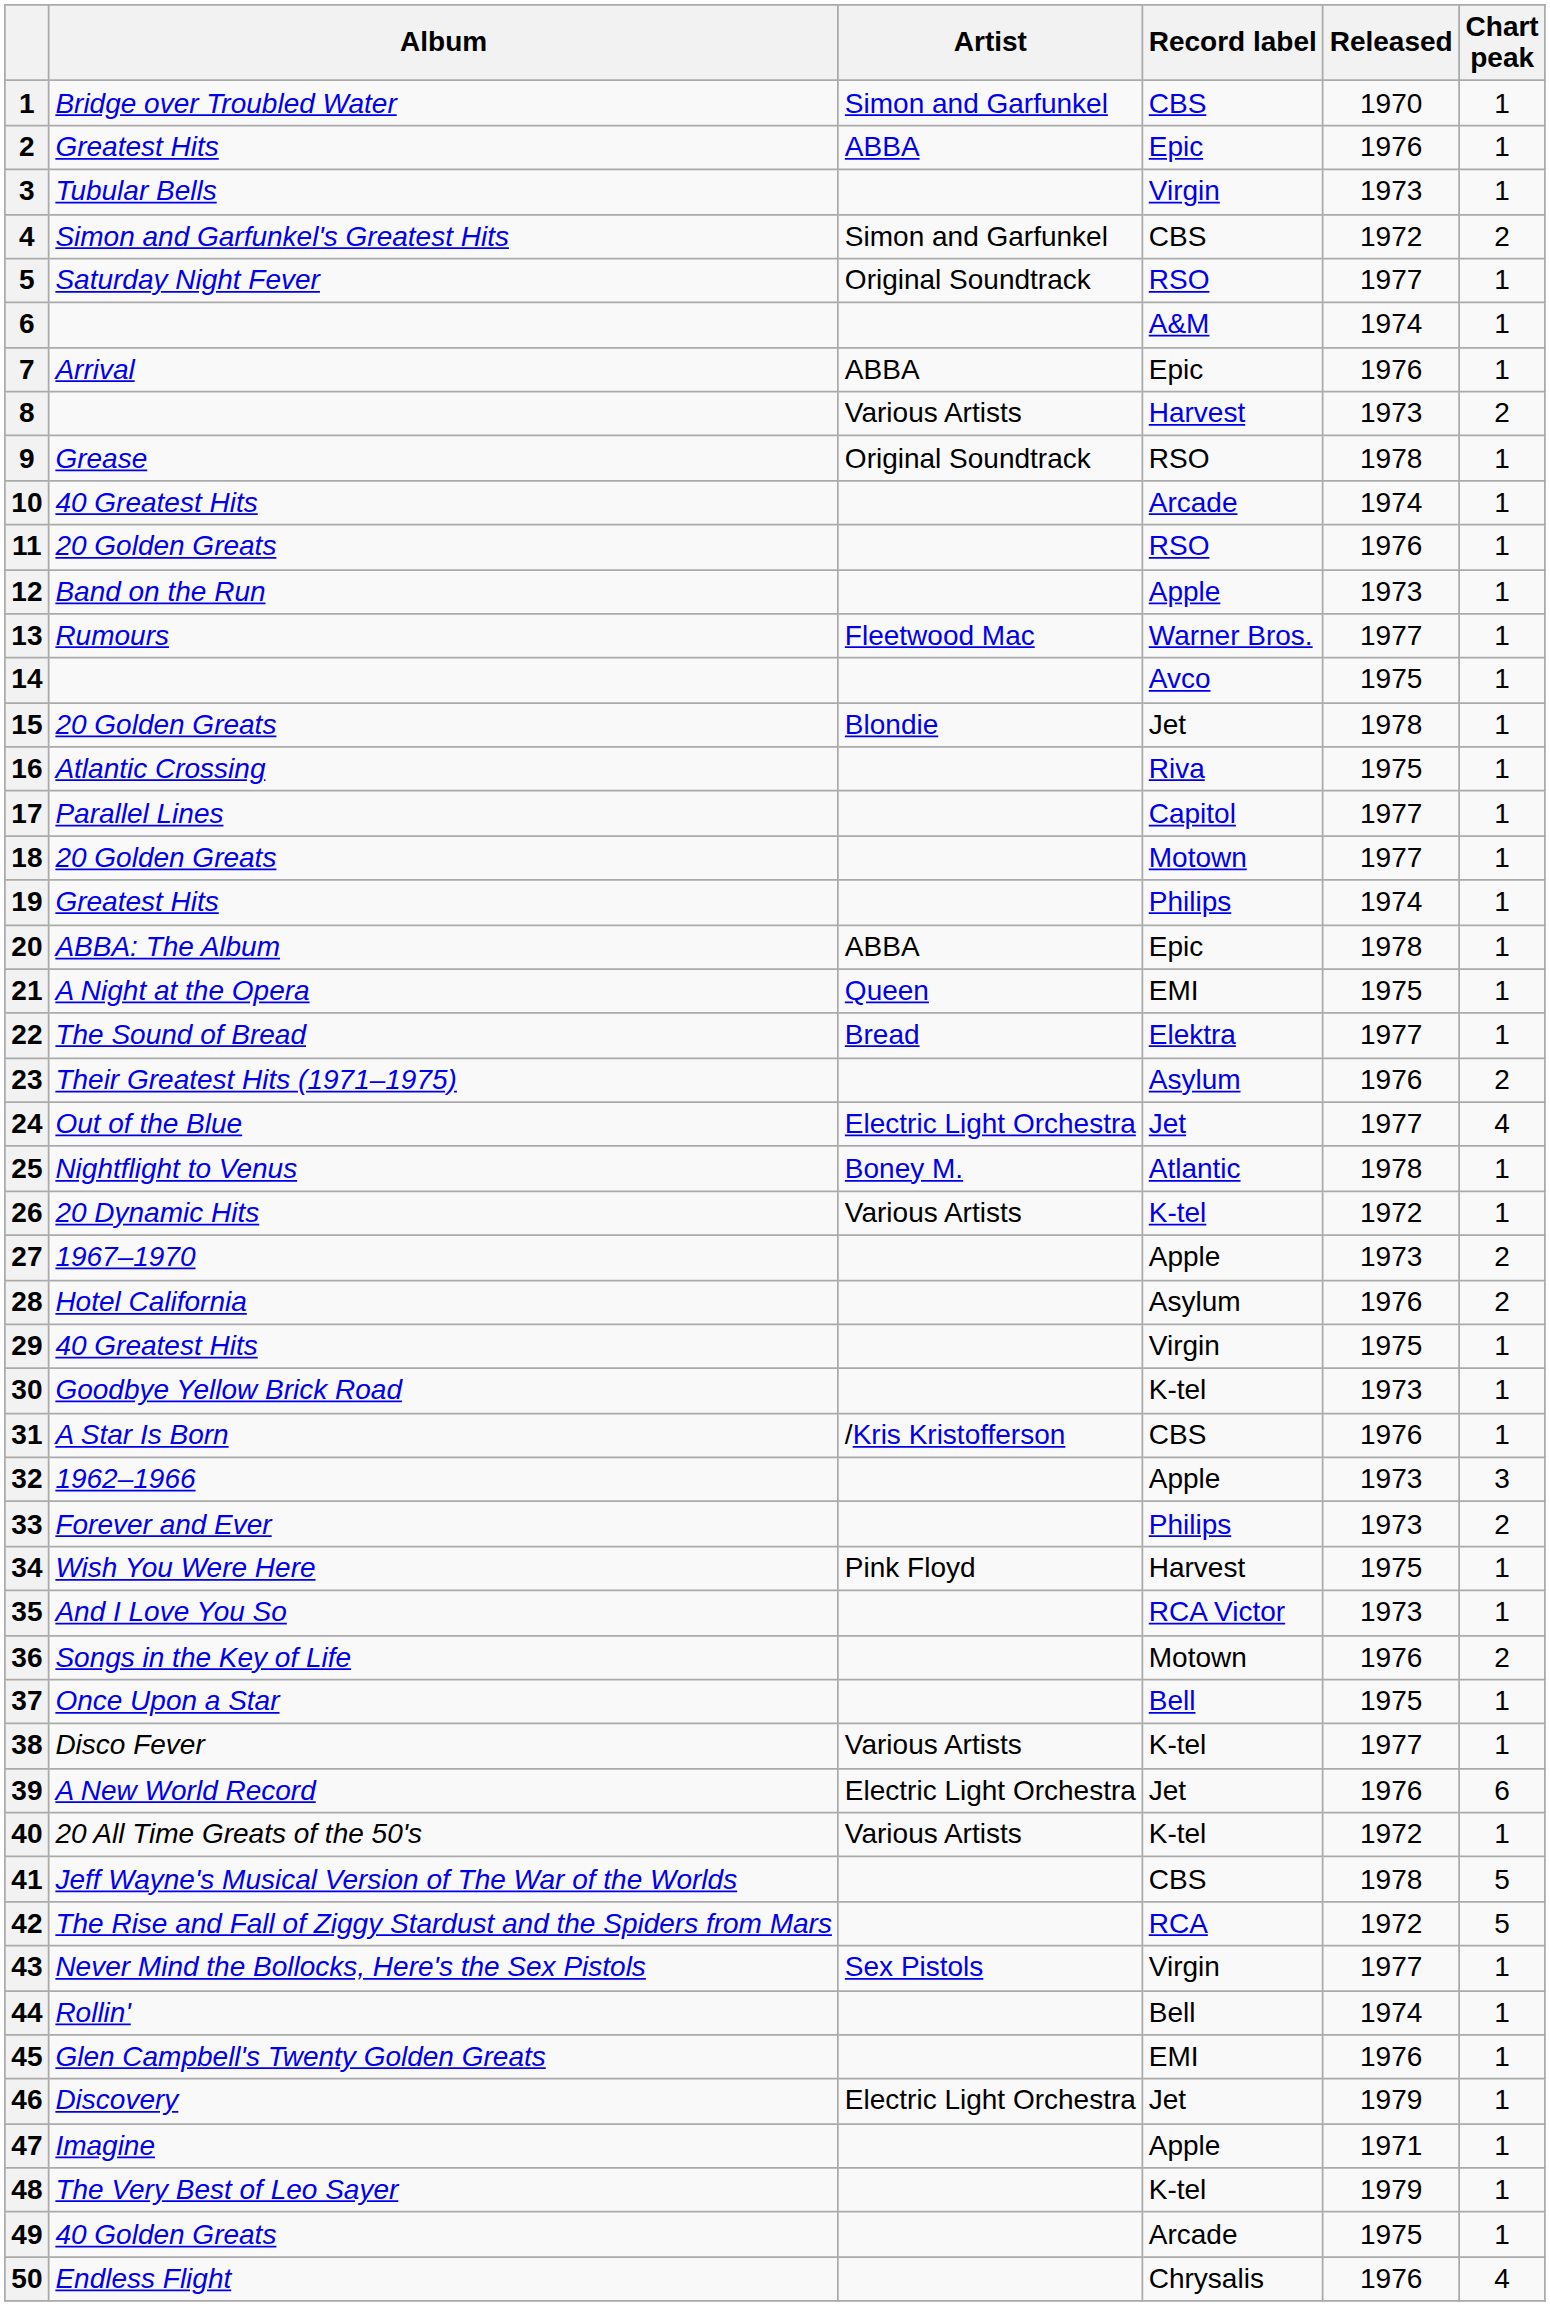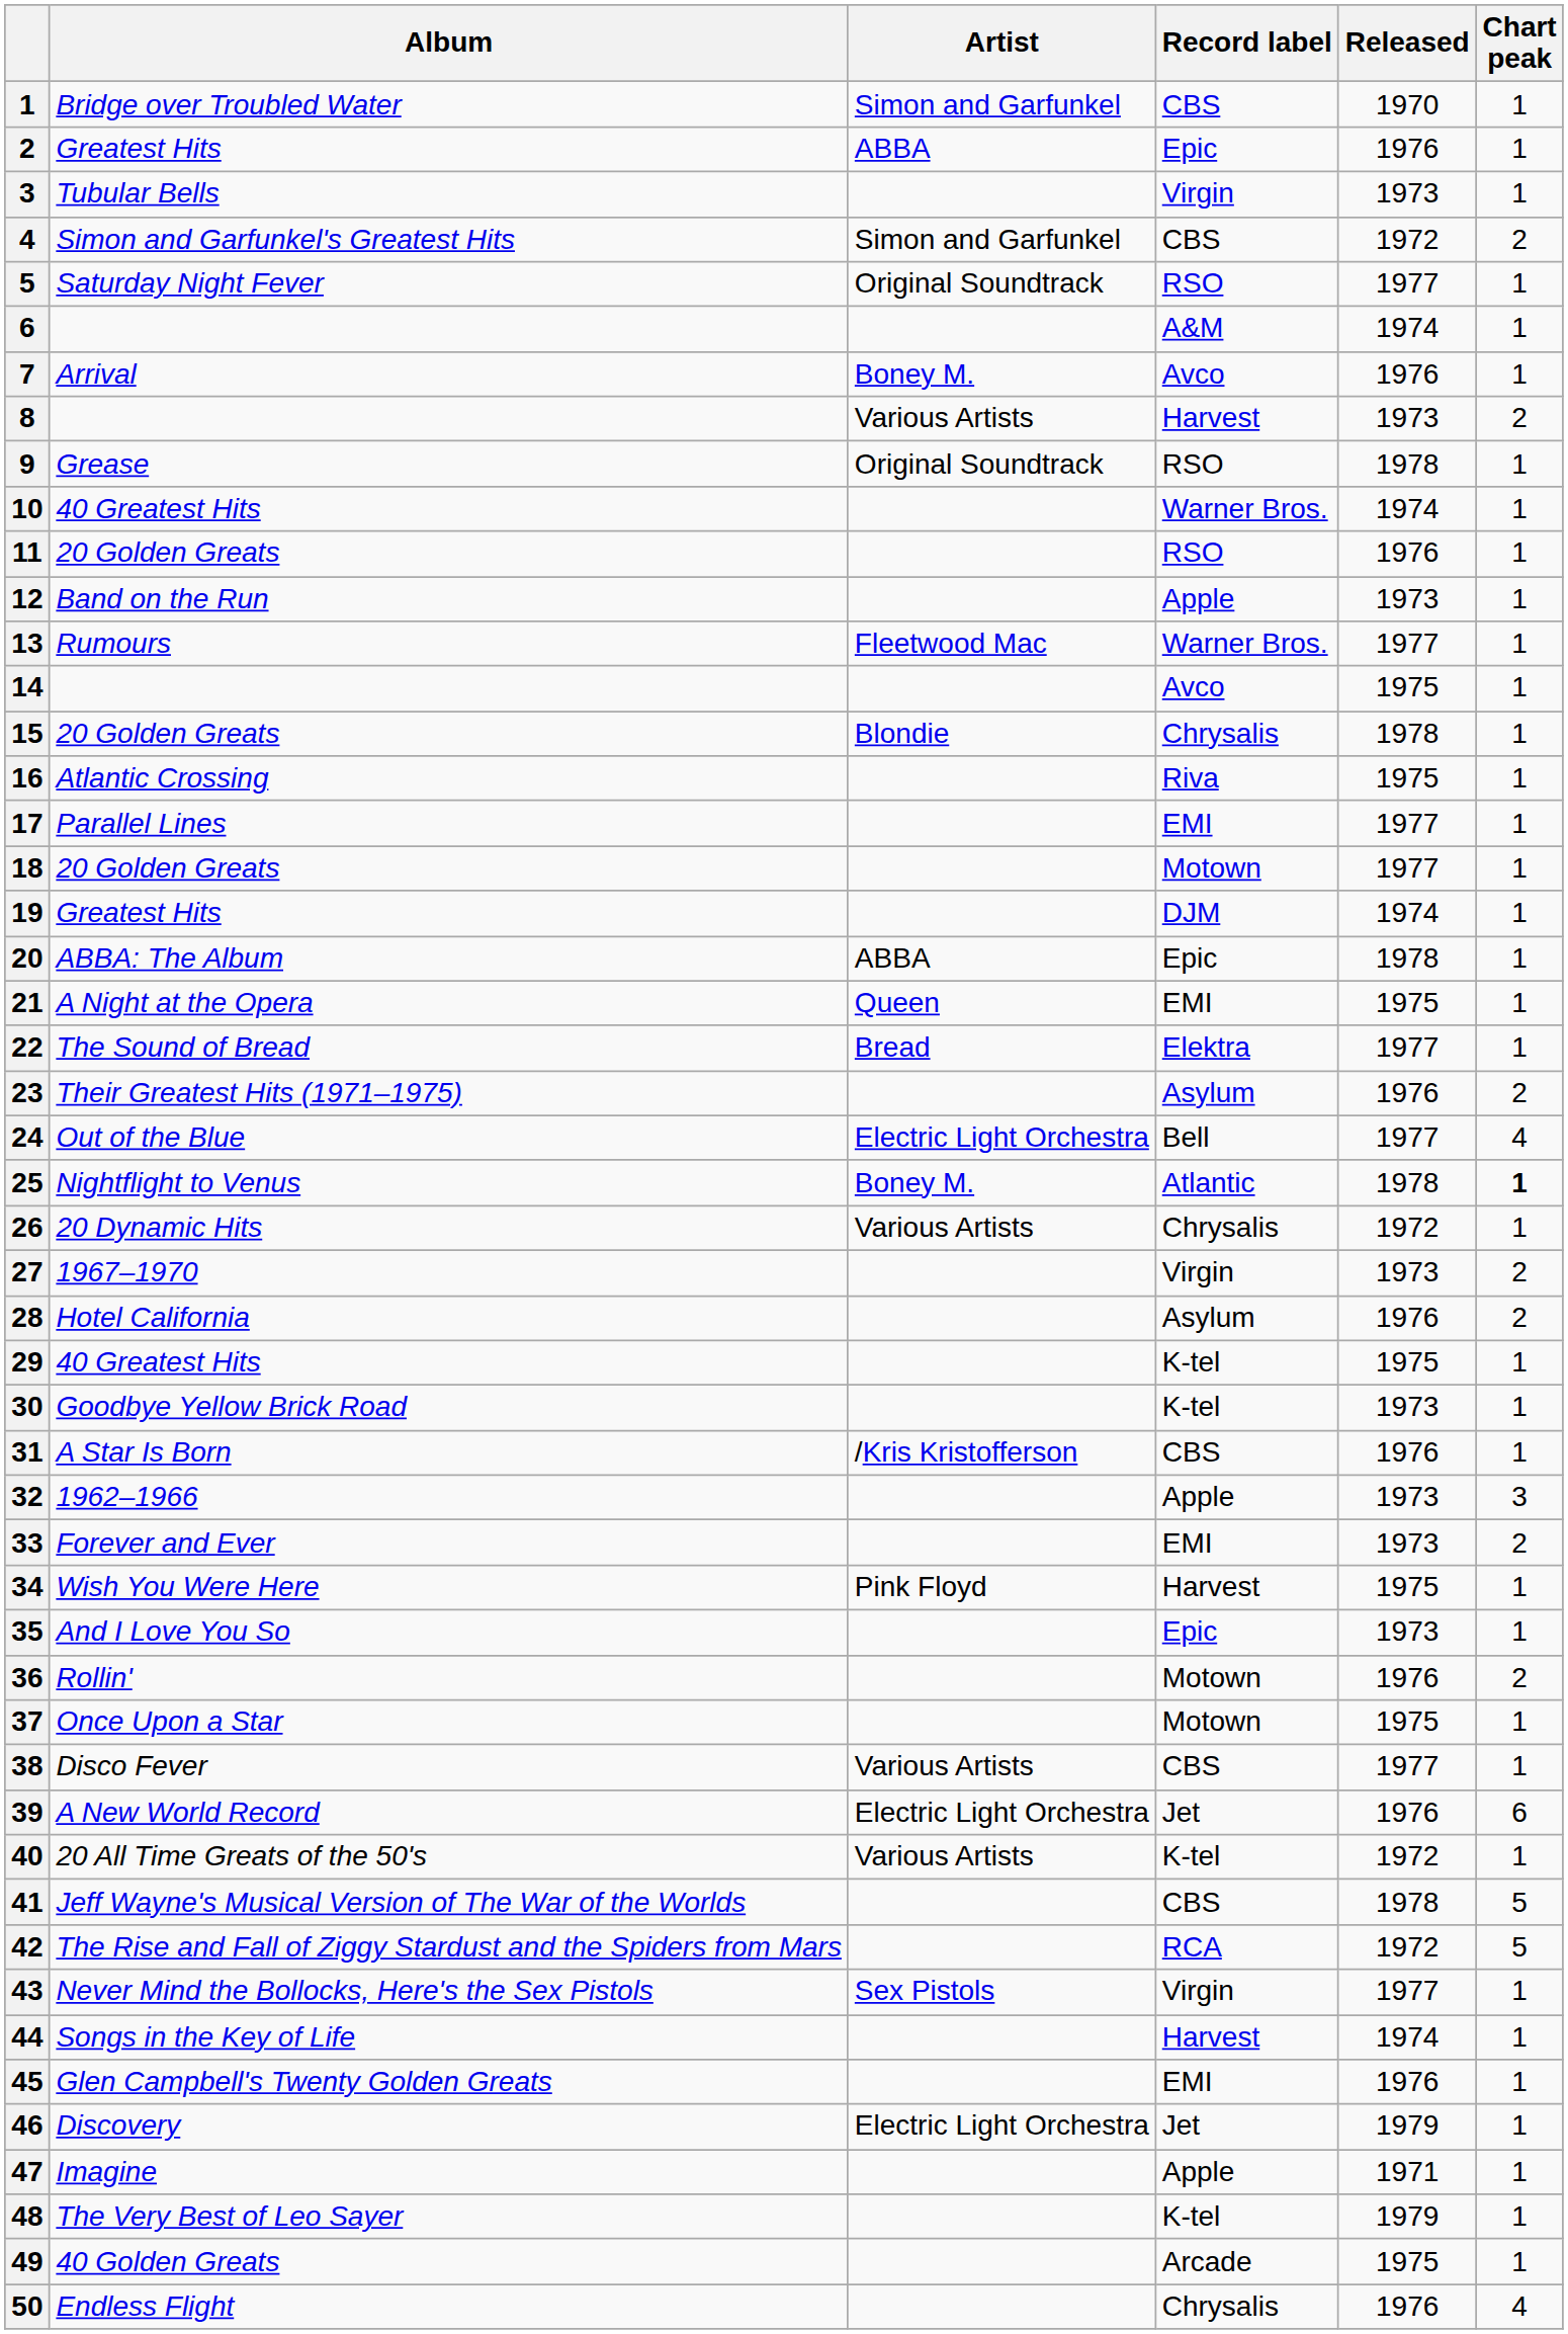7 | Artist: ABBA -> Boney M.
7 | Record label: Epic -> Avco
10 | Record label: Arcade -> Warner Bros.
15 | Record label: Jet -> Chrysalis
17 | Record label: Capitol -> EMI
19 | Record label: Philips -> DJM
24 | Record label: Jet -> Bell
25 | Chart peak: normal -> bold
26 | Record label: K-tel -> Chrysalis
27 | Record label: Apple -> Virgin
29 | Record label: Virgin -> K-tel
33 | Record label: Philips -> EMI
35 | Record label: RCA Victor -> Epic
36 | Album: Songs in the Key of Life -> Rollin'
37 | Record label: Bell -> Motown
38 | Record label: K-tel -> CBS
44 | Album: Rollin' -> Songs in the Key of Life
44 | Record label: Bell -> Harvest
